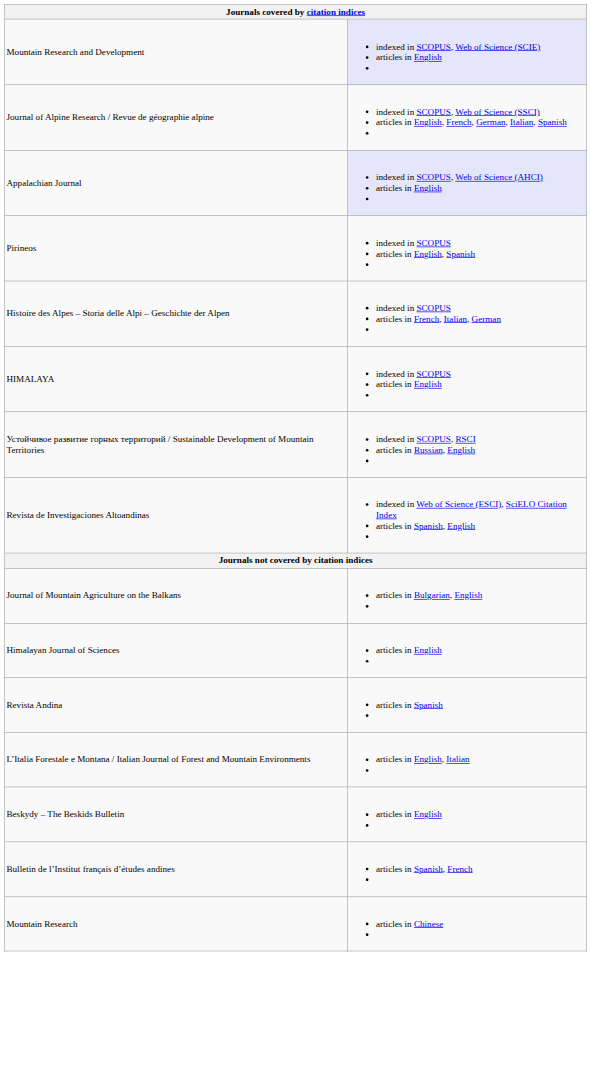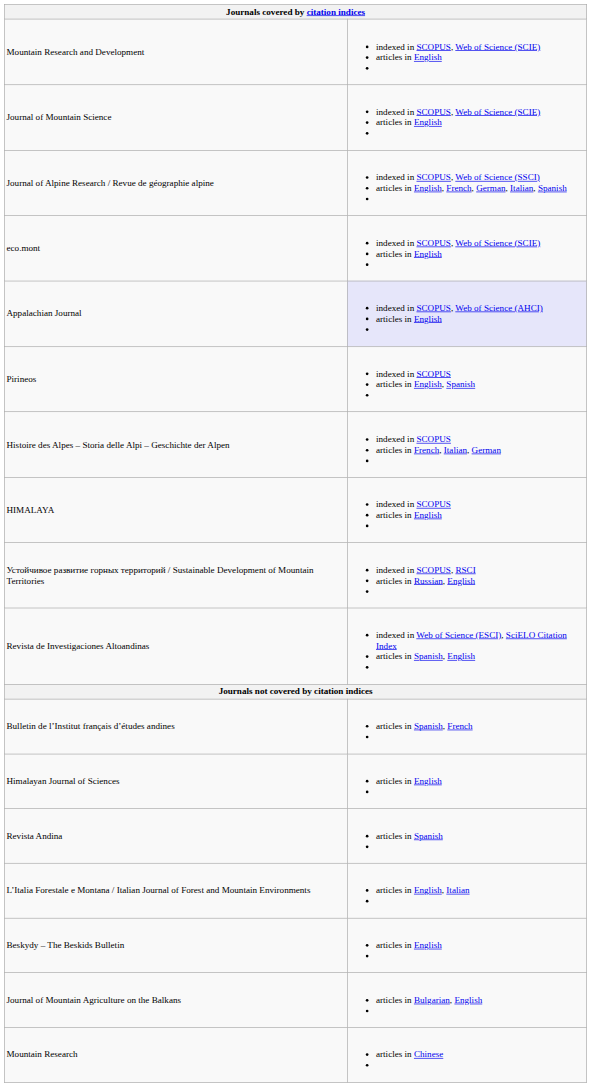Mountain Research and Development | column 2: lavender background -> no background
+ row: Journal of Mountain Science | indexed in SCOPUS, Web of Science (SCIE) articles in English
+ row: eco.mont | indexed in SCOPUS, Web of Science (SCIE) articles in English
rows swapped: Bulletin de l’Institut français d’études andines <-> Journal of Mountain Agriculture on the Balkans
